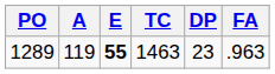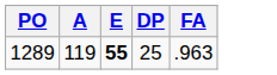- column: TC | 1463
1289 | DP: 23 -> 25
